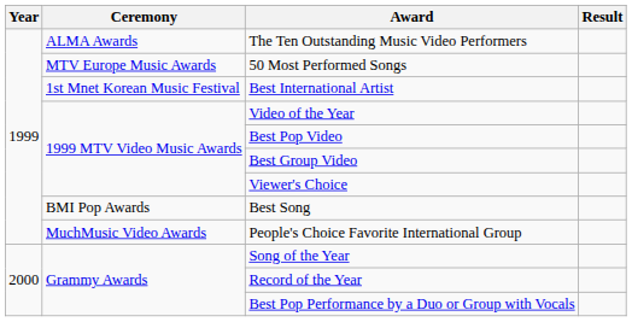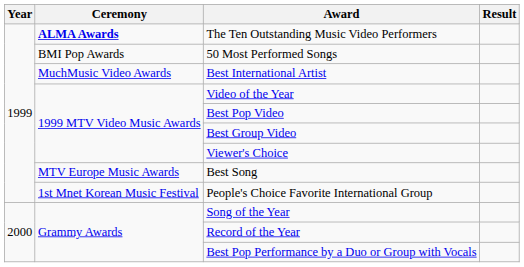The Ten Outstanding Music Video Performers | Ceremony: normal -> bold
50 Most Performed Songs | Ceremony: MTV Europe Music Awards -> BMI Pop Awards
Best International Artist | Ceremony: 1st Mnet Korean Music Festival -> MuchMusic Video Awards
Best Song | Ceremony: BMI Pop Awards -> MTV Europe Music Awards
People's Choice Favorite International Group | Ceremony: MuchMusic Video Awards -> 1st Mnet Korean Music Festival
